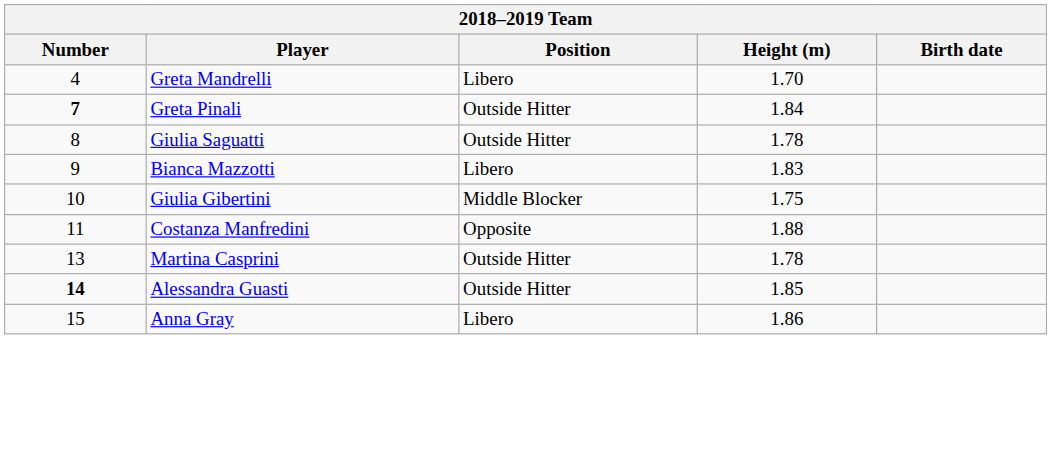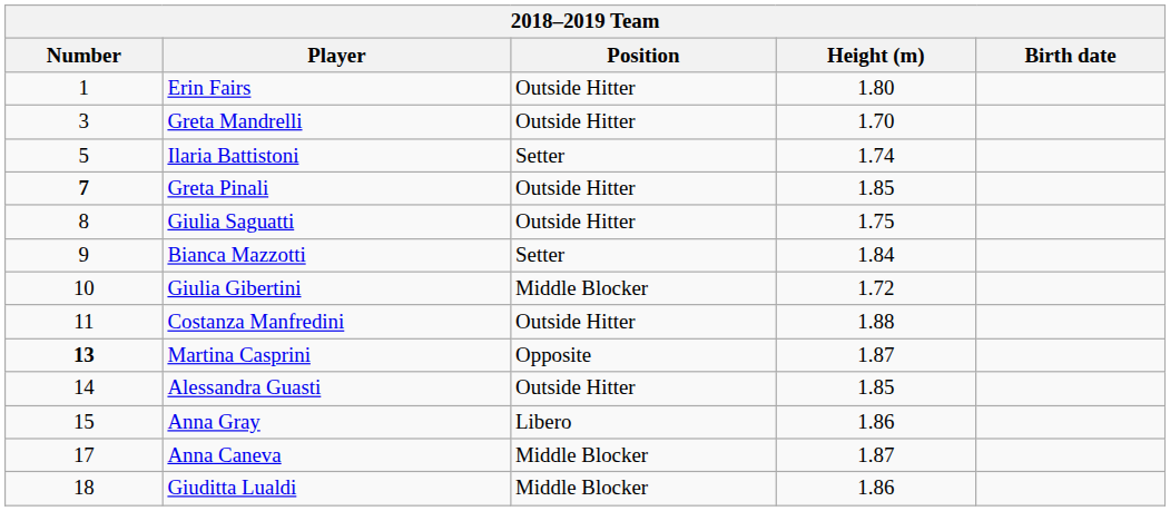+ row: 1 | Erin Fairs | Outside Hitter | 1.80
Greta Mandrelli | Number: 4 -> 3
Greta Mandrelli | Position: Libero -> Outside Hitter
+ row: 5 | Ilaria Battistoni | Setter | 1.74
Greta Pinali | Height (m): 1.84 -> 1.85
Giulia Saguatti | Height (m): 1.78 -> 1.75
Bianca Mazzotti | Position: Libero -> Setter
Bianca Mazzotti | Height (m): 1.83 -> 1.84
Giulia Gibertini | Height (m): 1.75 -> 1.72
Costanza Manfredini | Position: Opposite -> Outside Hitter
Martina Casprini | Number: normal -> bold
Martina Casprini | Position: Outside Hitter -> Opposite
Martina Casprini | Height (m): 1.78 -> 1.87
Alessandra Guasti | Number: bold -> normal
+ row: 17 | Anna Caneva | Middle Blocker | 1.87
+ row: 18 | Giuditta Lualdi | Middle Blocker | 1.86
